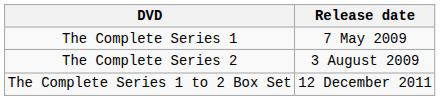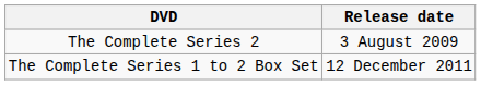- row: The Complete Series 1 | 7 May 2009
